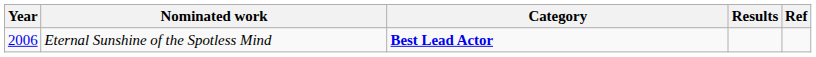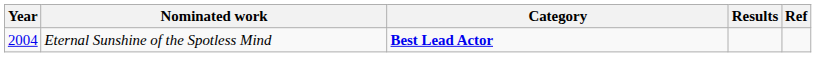Eternal Sunshine of the Spotless Mind | Year: 2006 -> 2004
